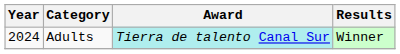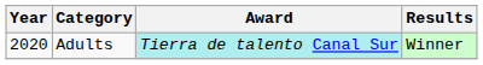Adults | Year: 2024 -> 2020
